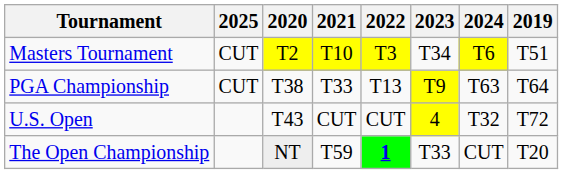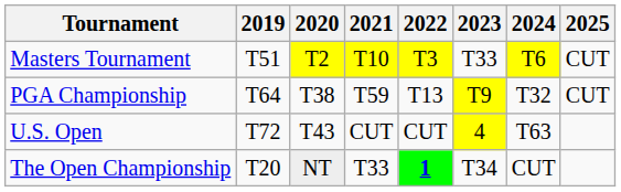columns swapped: 2019 <-> 2025
Masters Tournament | 2023: T34 -> T33
PGA Championship | 2021: T33 -> T59
PGA Championship | 2024: T63 -> T32
U.S. Open | 2024: T32 -> T63
The Open Championship | 2021: T59 -> T33
The Open Championship | 2023: T33 -> T34
